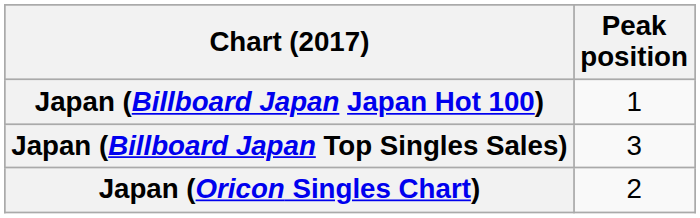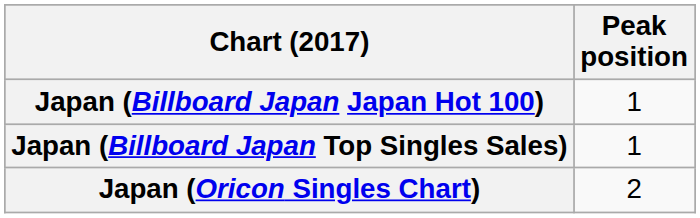Japan (Billboard Japan Top Singles Sales) | Peak position: 3 -> 1
